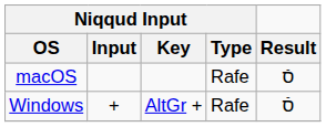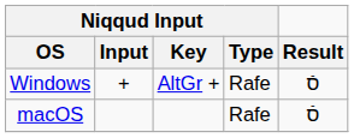rows swapped: Windows <-> macOS
